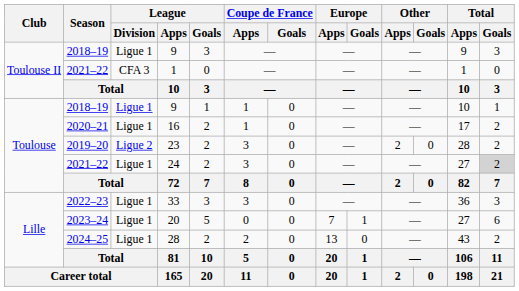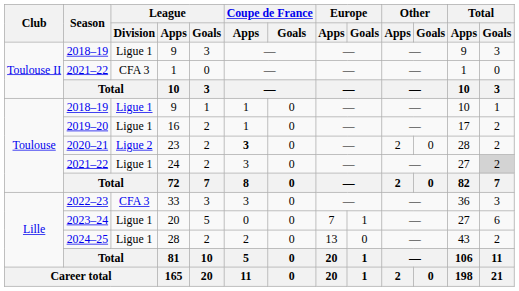16 | Season: 2020–21 -> 2019–20
23 | Season: 2019–20 -> 2020–21
23 | Coupe de France / Apps: normal -> bold
33 | League / Division: Ligue 1 -> CFA 3
